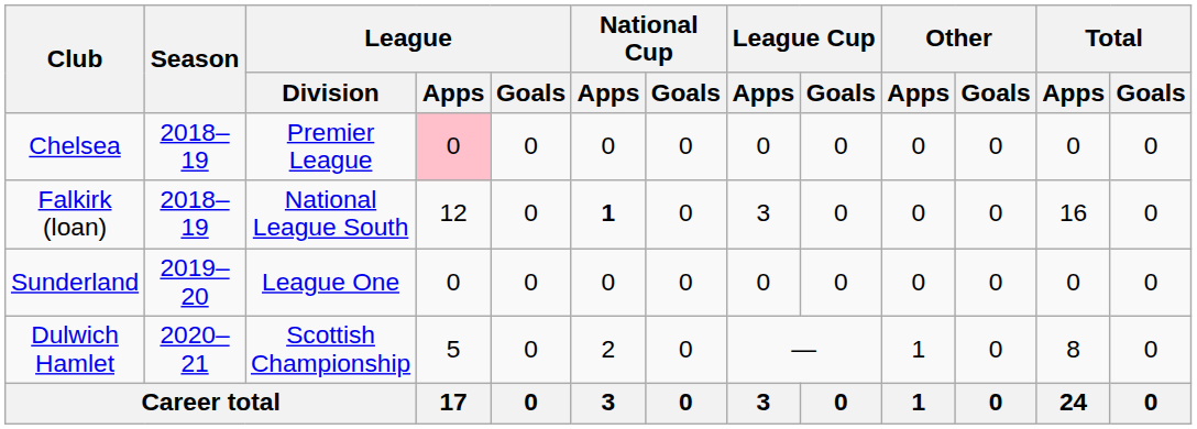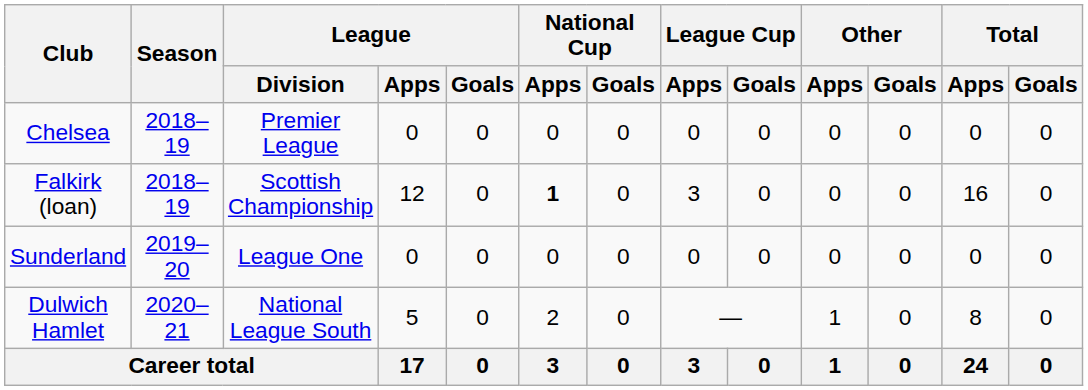Chelsea | League / Apps: pink background -> no background
Falkirk (loan) | League / Division: National League South -> Scottish Championship
Dulwich Hamlet | League / Division: Scottish Championship -> National League South
